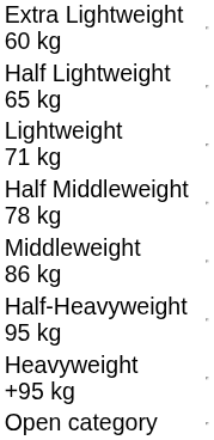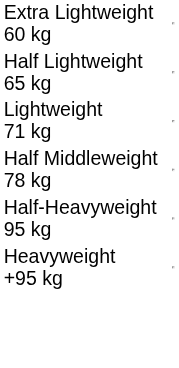- row: Middleweight 86 kg
- row: Open category
